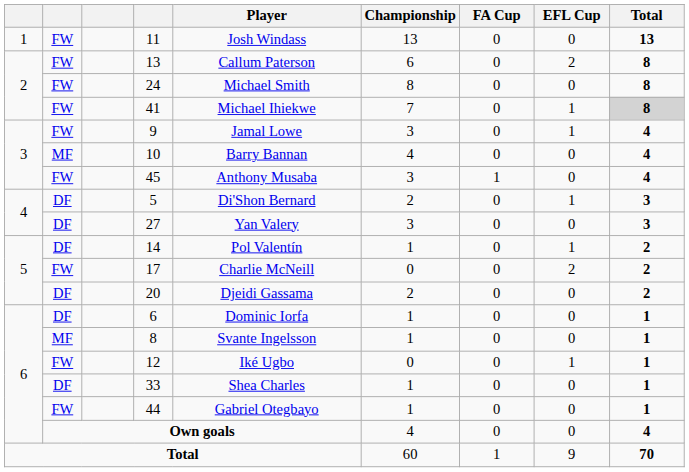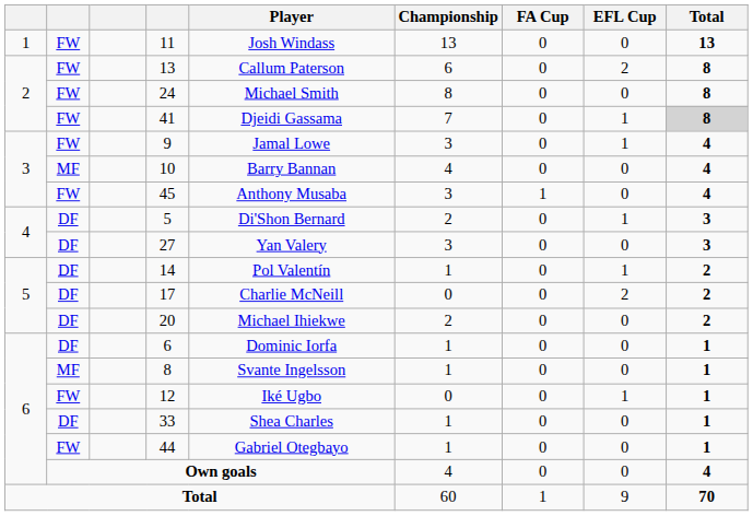41 | Player: Michael Ihiekwe -> Djeidi Gassama
17 | column 2: FW -> DF
20 | Player: Djeidi Gassama -> Michael Ihiekwe
